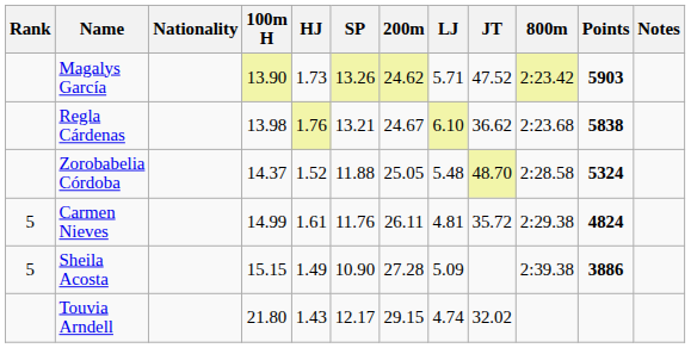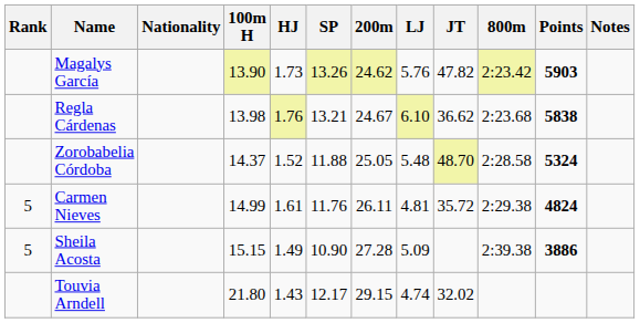Magalys García | LJ: 5.71 -> 5.76
Magalys García | JT: 47.52 -> 47.82
